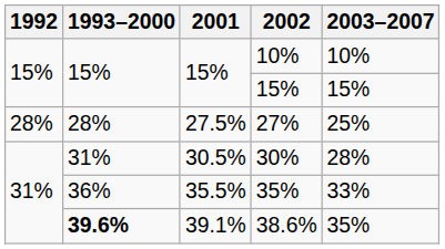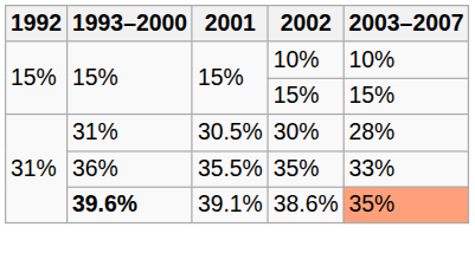- row: 28% | 28% | 27.5% | 27% | 25%
38.6% | 2003–2007: no background -> lightsalmon background
